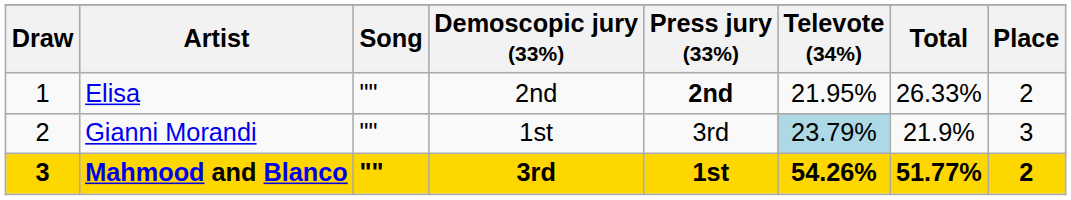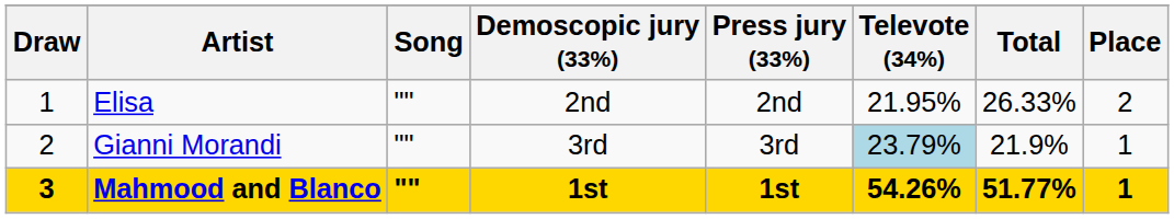Elisa | Press jury (33%): bold -> normal
Gianni Morandi | Demoscopic jury (33%): 1st -> 3rd
Gianni Morandi | Place: 3 -> 1
Mahmood and Blanco | Demoscopic jury (33%): 3rd -> 1st
Mahmood and Blanco | Place: 2 -> 1
